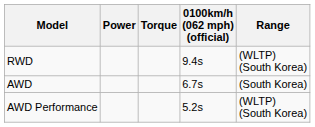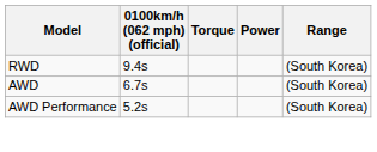columns swapped: Power <-> 0100km/h (062 mph) (official)
RWD | Range: (WLTP) (South Korea) -> (South Korea)
AWD Performance | Range: (WLTP) (South Korea) -> (South Korea)
